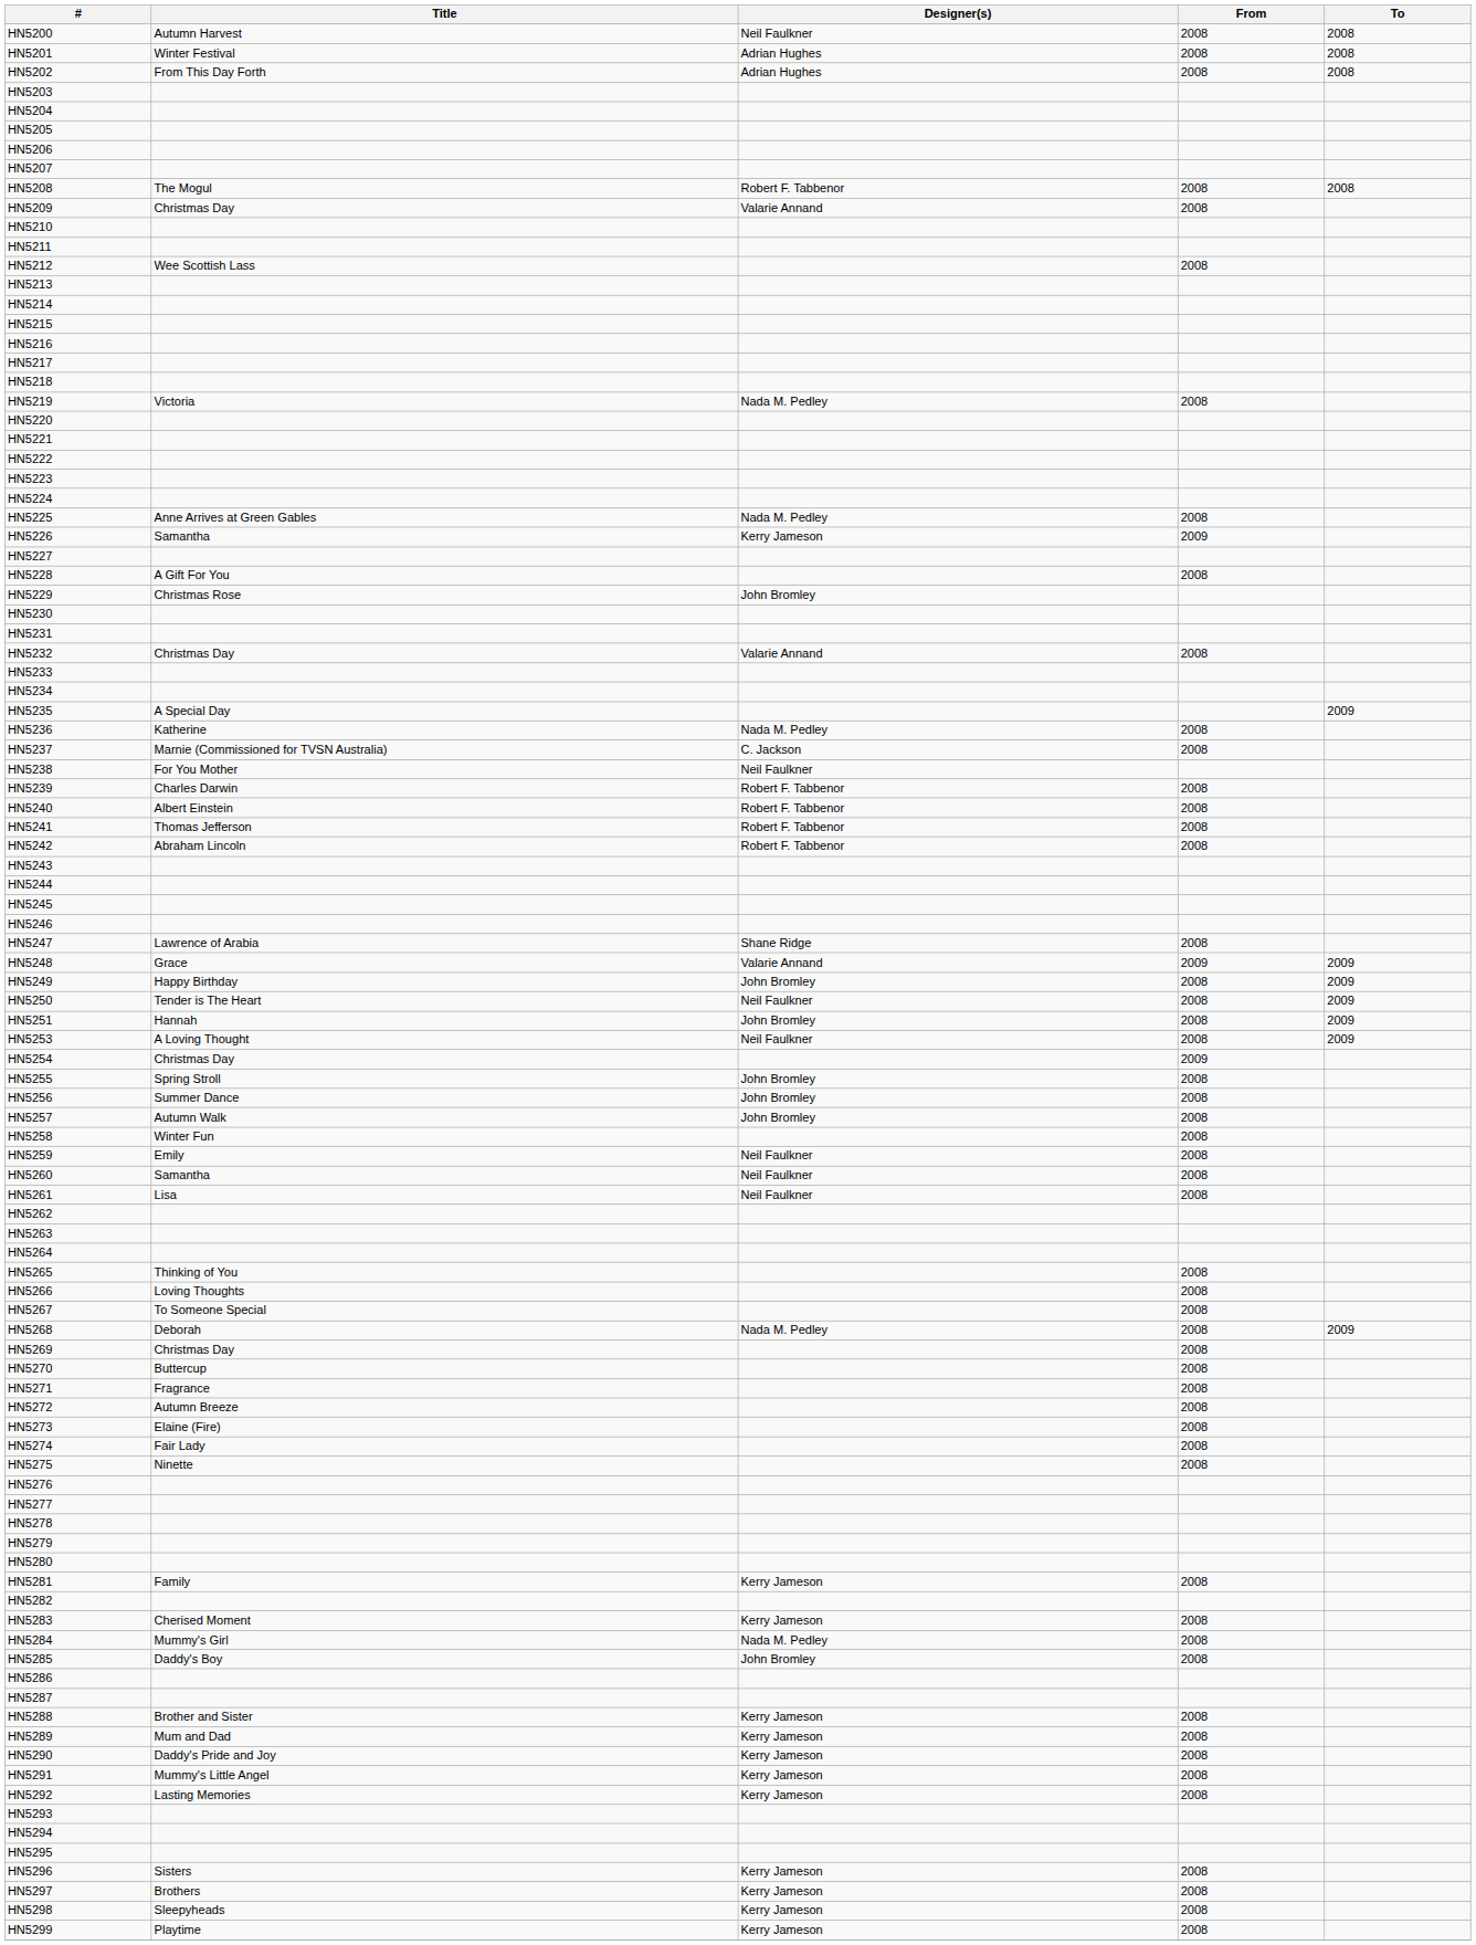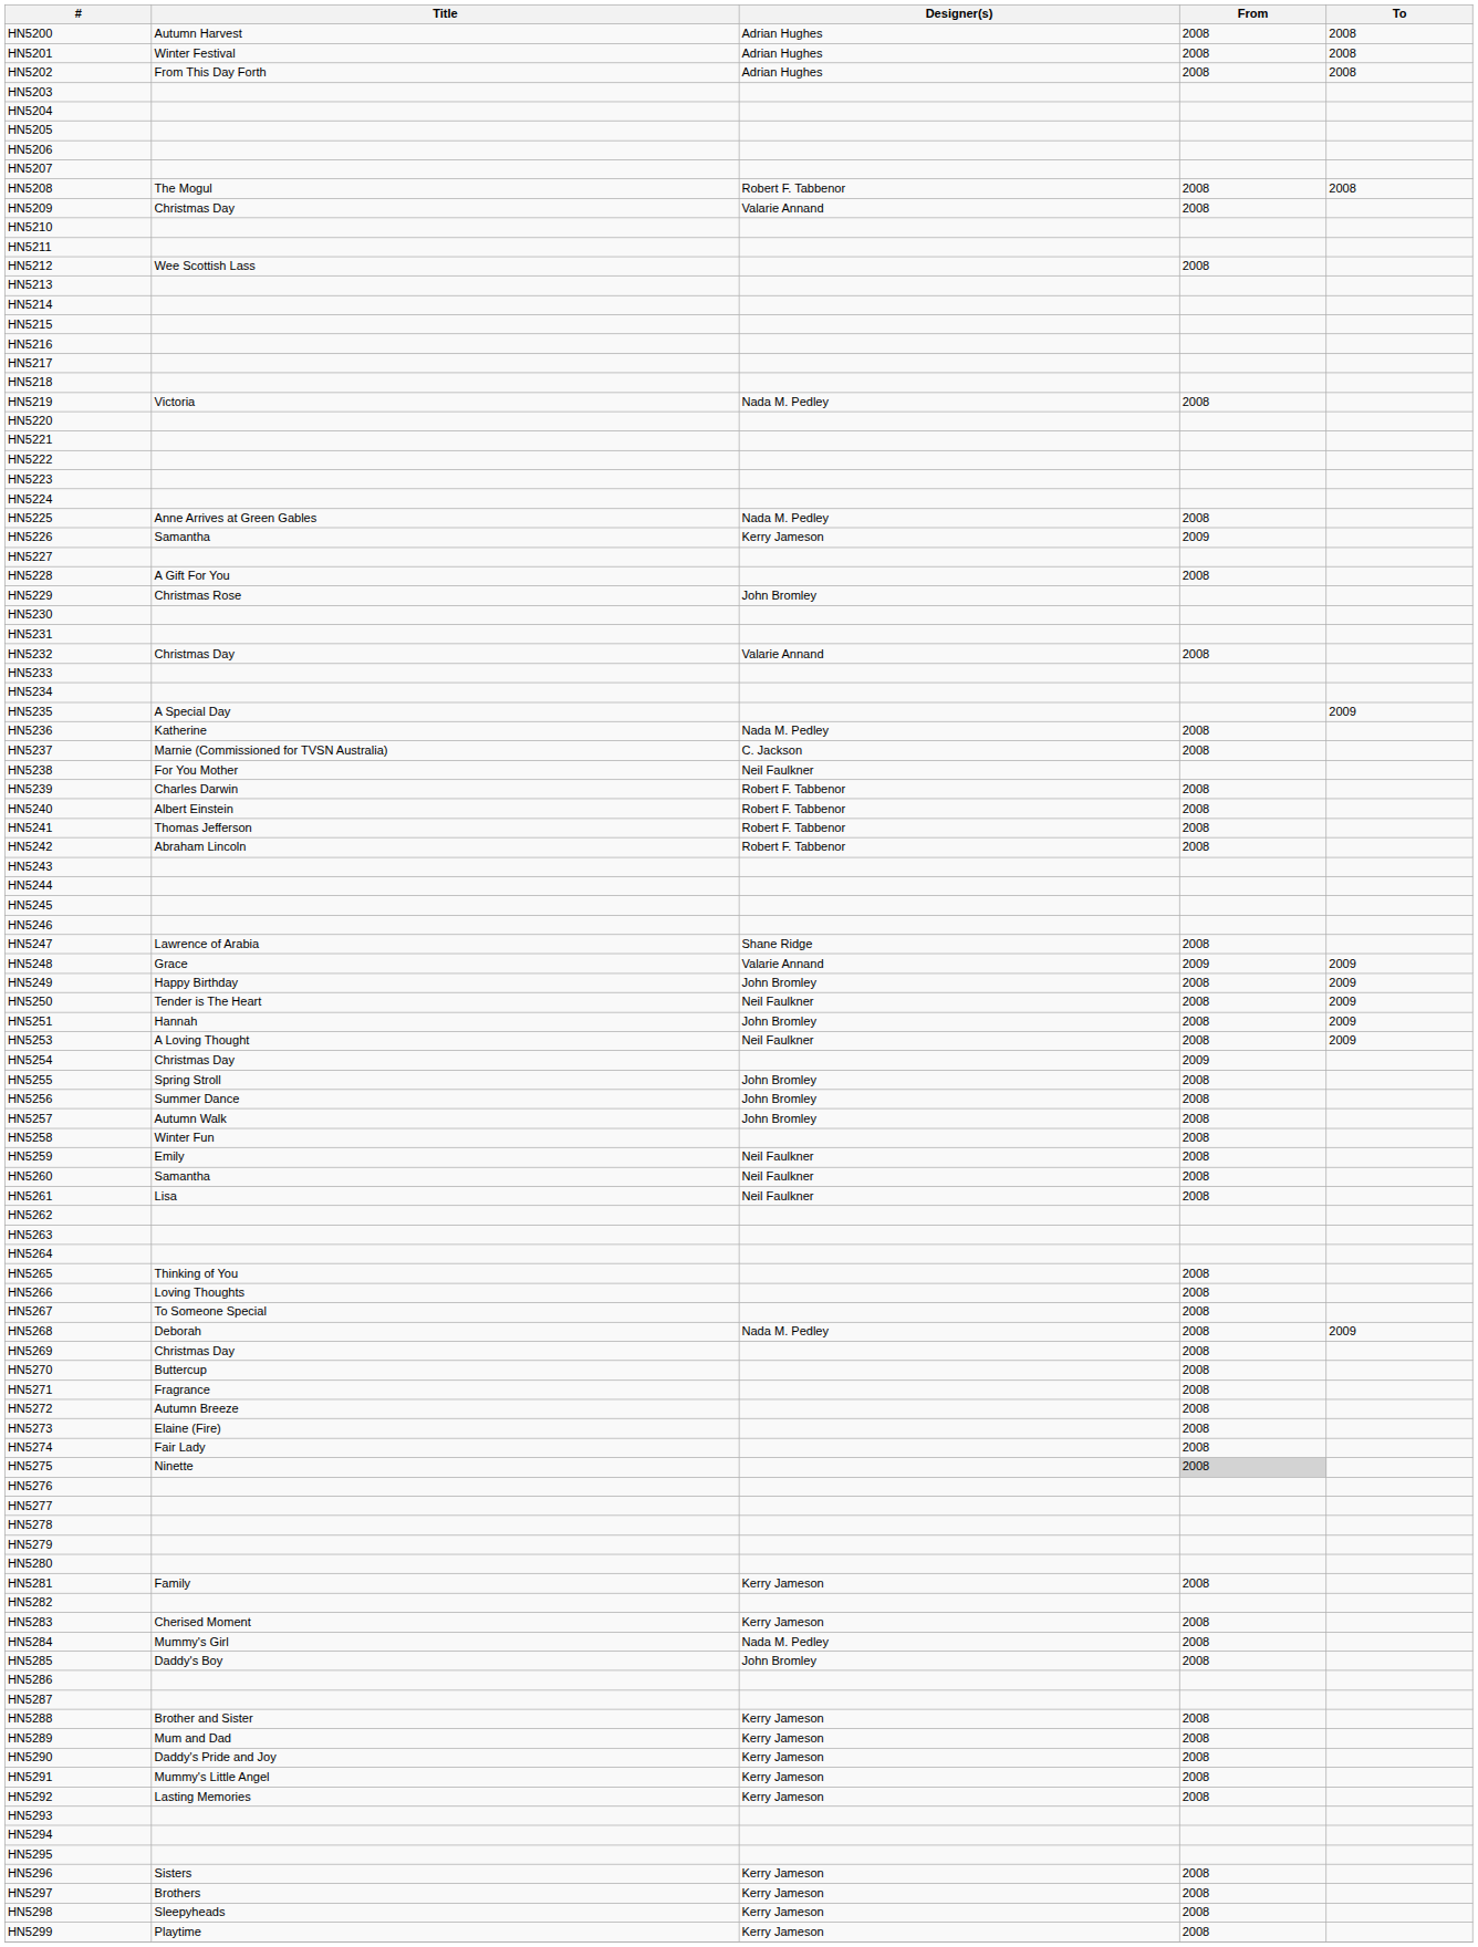HN5200 | Designer(s): Neil Faulkner -> Adrian Hughes
HN5275 | From: no background -> lightgrey background
